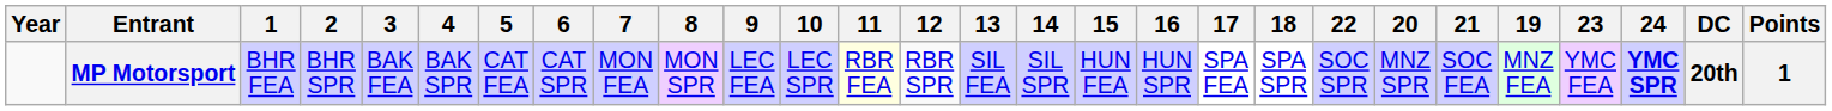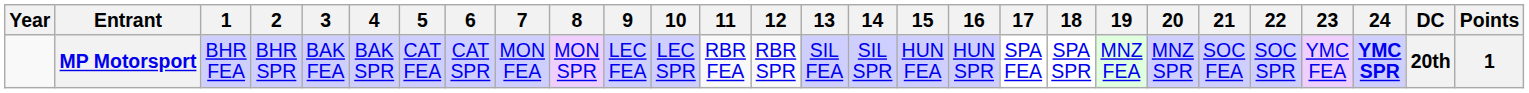columns swapped: 19 <-> 22
MP Motorsport | 11: lightyellow background -> no background
